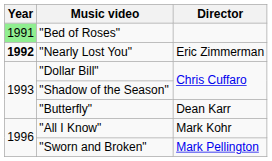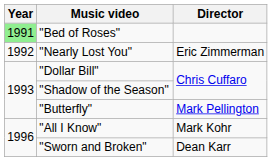"Nearly Lost You" | Year: bold -> normal
"Butterfly" | Director: Dean Karr -> Mark Pellington
"Sworn and Broken" | Director: Mark Pellington -> Dean Karr
